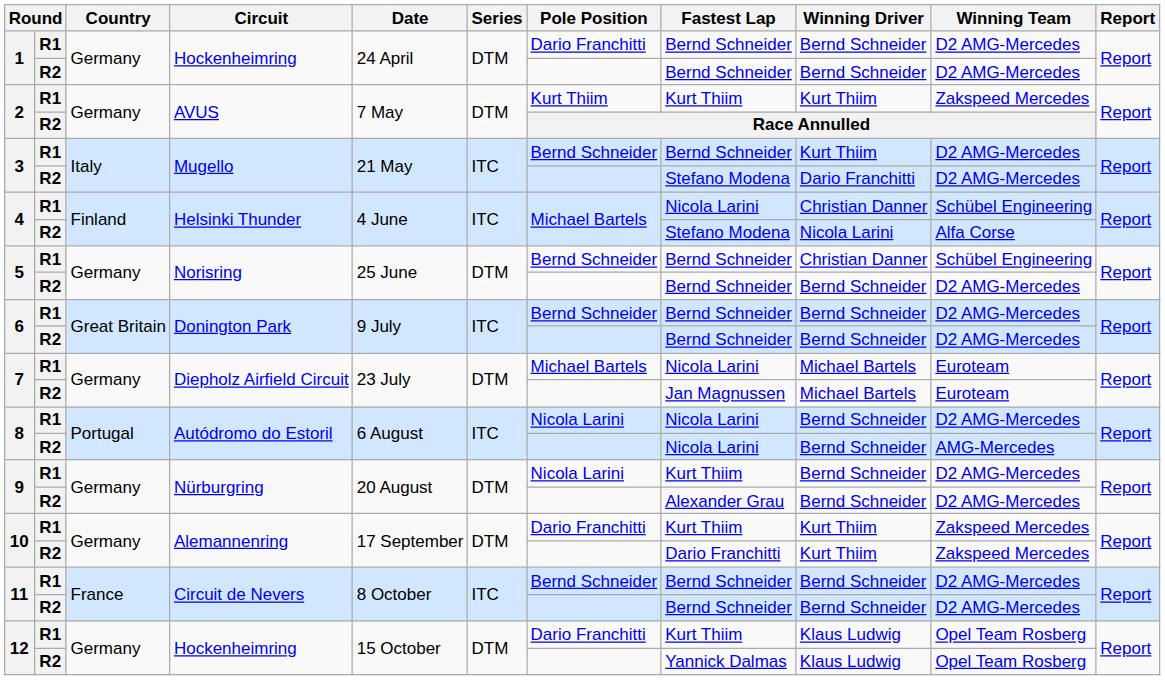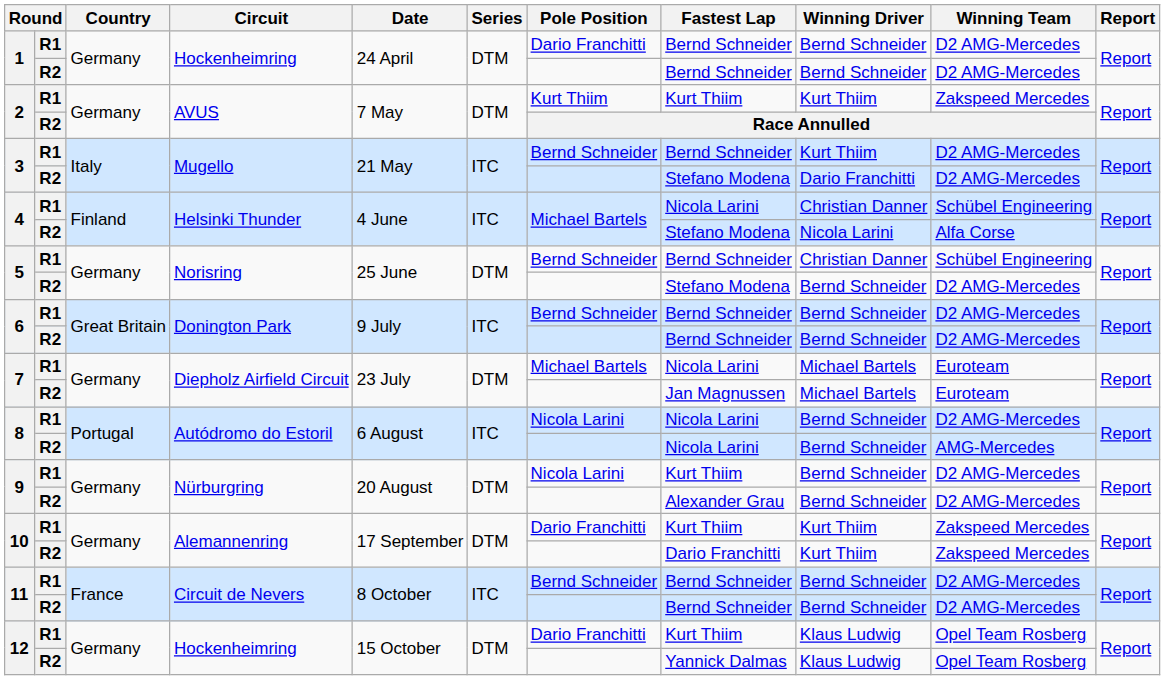5 / R2 | Fastest Lap: Bernd Schneider -> Stefano Modena
